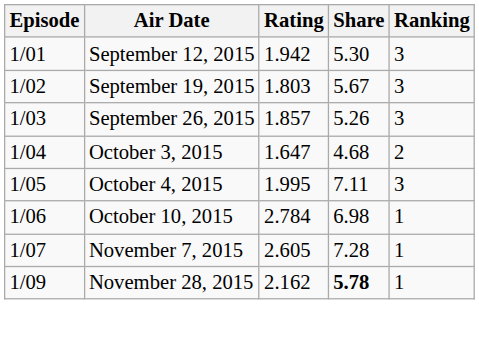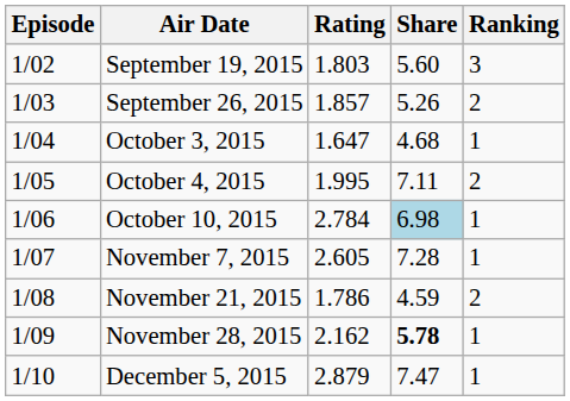- row: 1/01 | September 12, 2015 | 1.942 | 5.30 | 3
September 19, 2015 | Share: 5.67 -> 5.60
September 26, 2015 | Ranking: 3 -> 2
October 3, 2015 | Ranking: 2 -> 1
October 4, 2015 | Ranking: 3 -> 2
October 10, 2015 | Share: no background -> lightblue background
+ row: 1/08 | November 21, 2015 | 1.786 | 4.59 | 2
+ row: 1/10 | December 5, 2015 | 2.879 | 7.47 | 1
